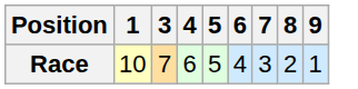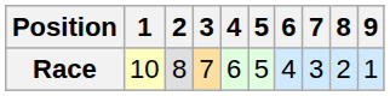+ column: 2 | 8
